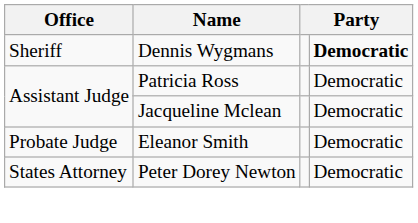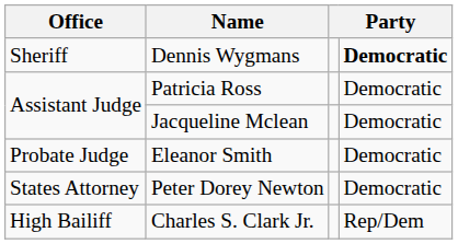+ row: High Bailiff | Charles S. Clark Jr. | Rep/Dem
